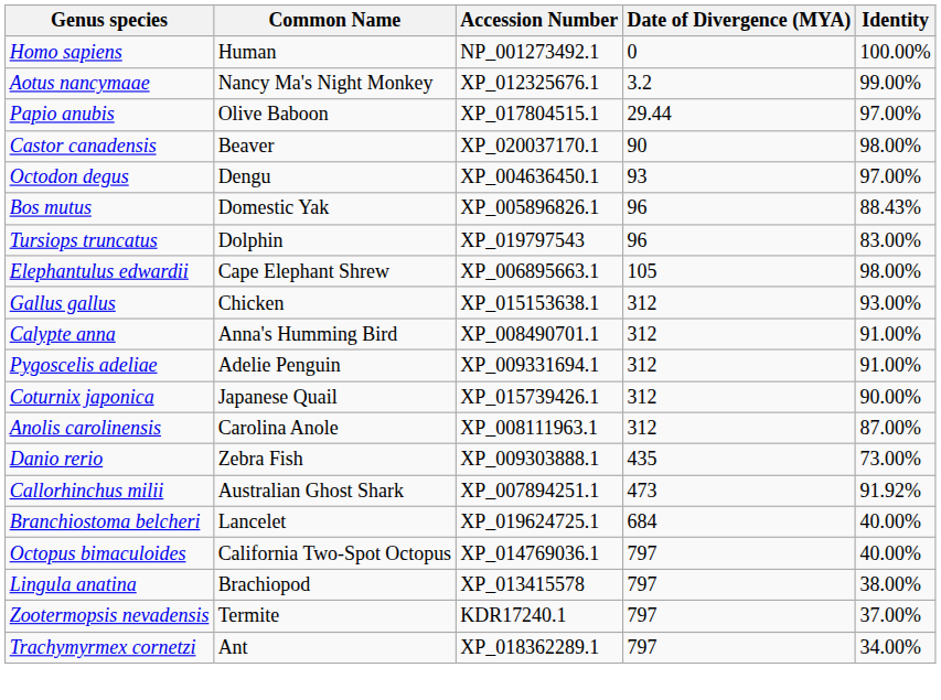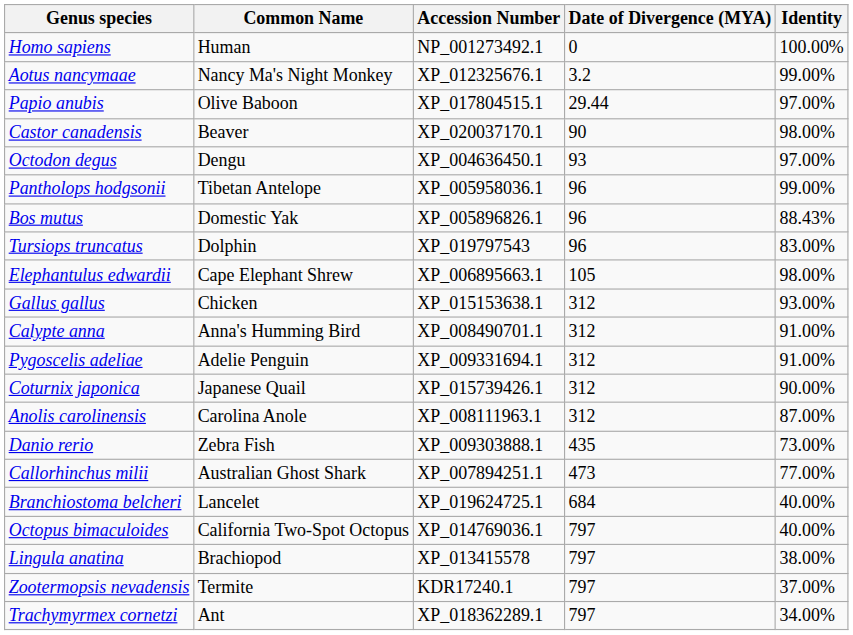+ row: Pantholops hodgsonii | Tibetan Antelope | XP_005958036.1 | 96 | 99.00%
Callorhinchus milii | Identity: 91.92% -> 77.00%
